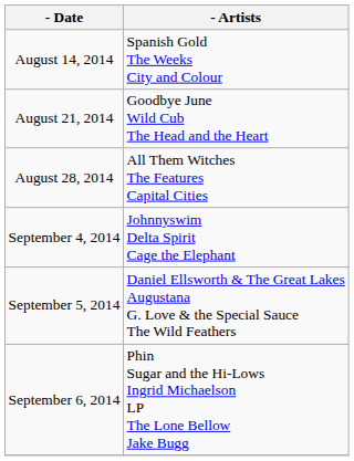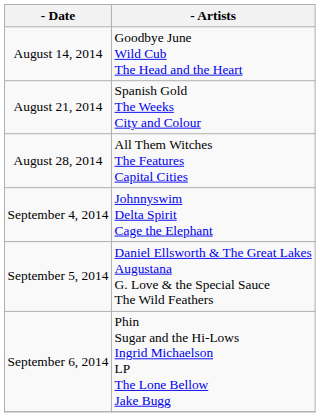August 14, 2014 | - Artists: Spanish Gold The Weeks City and Colour -> Goodbye June Wild Cub The Head and the Heart
August 21, 2014 | - Artists: Goodbye June Wild Cub The Head and the Heart -> Spanish Gold The Weeks City and Colour
